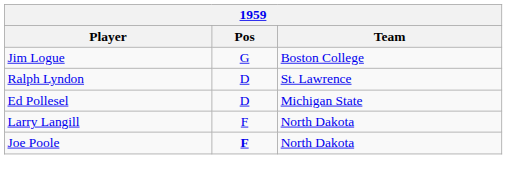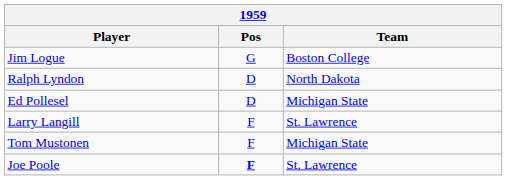Ralph Lyndon | Team: St. Lawrence -> North Dakota
Larry Langill | Team: North Dakota -> St. Lawrence
+ row: Tom Mustonen | F | Michigan State
Joe Poole | Team: North Dakota -> St. Lawrence
